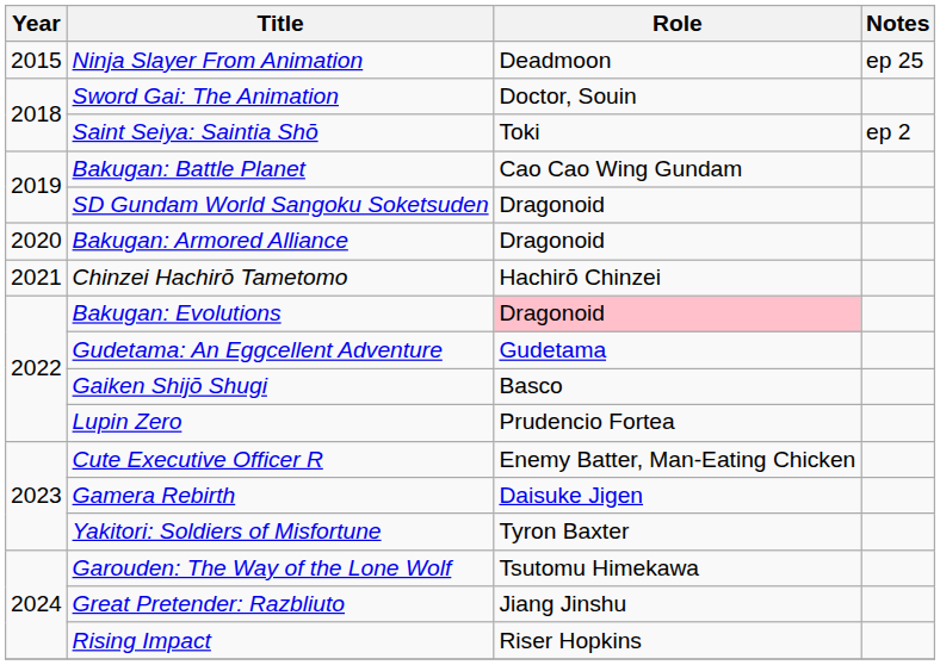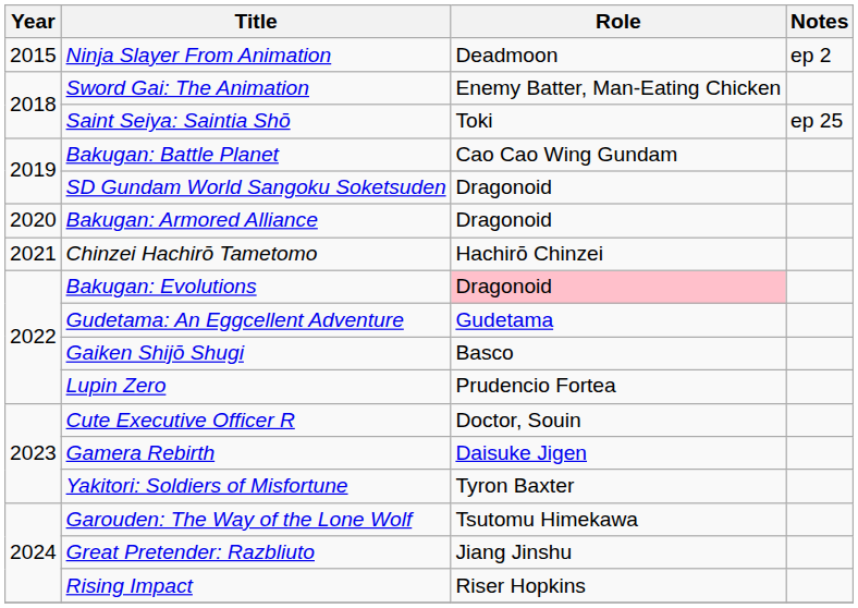Ninja Slayer From Animation | Notes: ep 25 -> ep 2
Sword Gai: The Animation | Role: Doctor, Souin -> Enemy Batter, Man-Eating Chicken
Saint Seiya: Saintia Shō | Notes: ep 2 -> ep 25
Cute Executive Officer R | Role: Enemy Batter, Man-Eating Chicken -> Doctor, Souin
